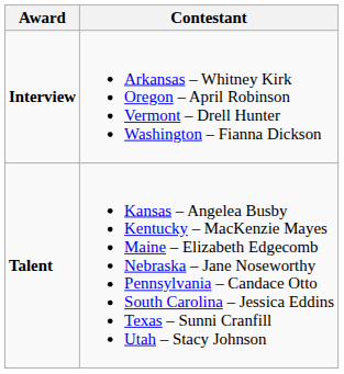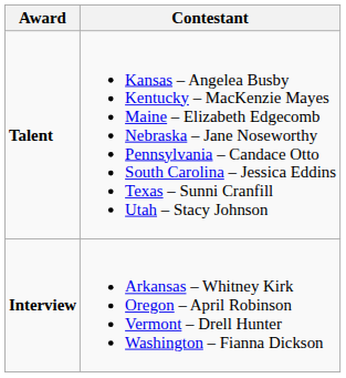rows swapped: Interview <-> Talent
